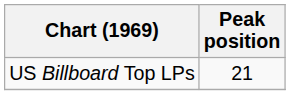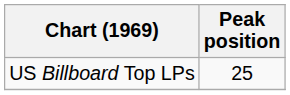US Billboard Top LPs | Peak position: 21 -> 25
